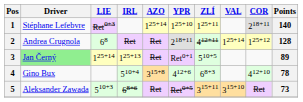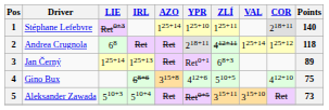2 | Points: 128 -> 118
3 | Driver: lightgreen background -> no background
3 | ZLÍ: 510+5 -> 68+3
4 | IRL: 510+4 -> 68+6
4 | ZLÍ: 68+3 -> 510+5
4 | Points: 78 -> 75
5 | IRL: 68+6 -> 510+4
